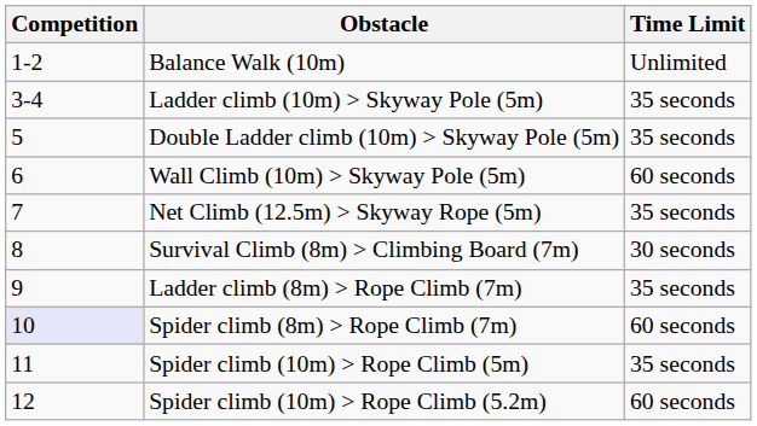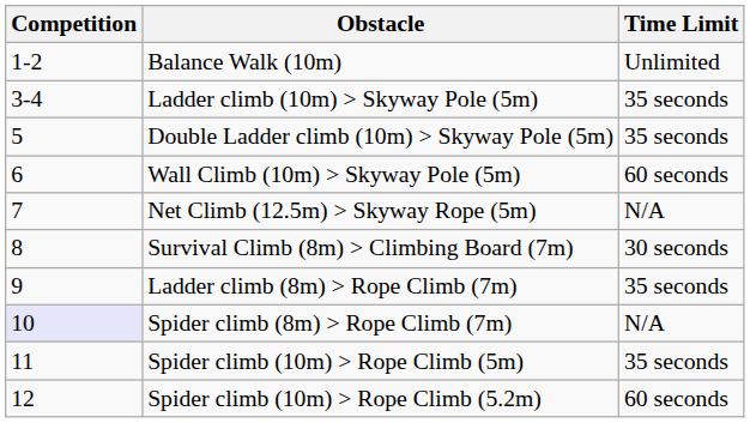Net Climb (12.5m) > Skyway Rope (5m) | Time Limit: 35 seconds -> N/A
Spider climb (8m) > Rope Climb (7m) | Time Limit: 60 seconds -> N/A
